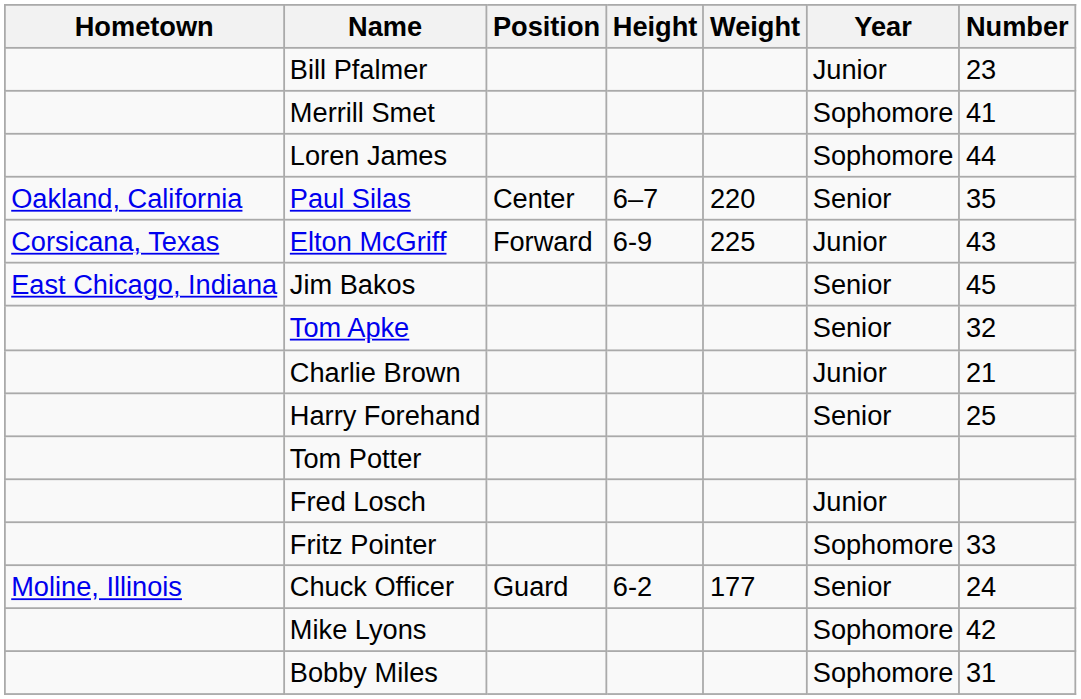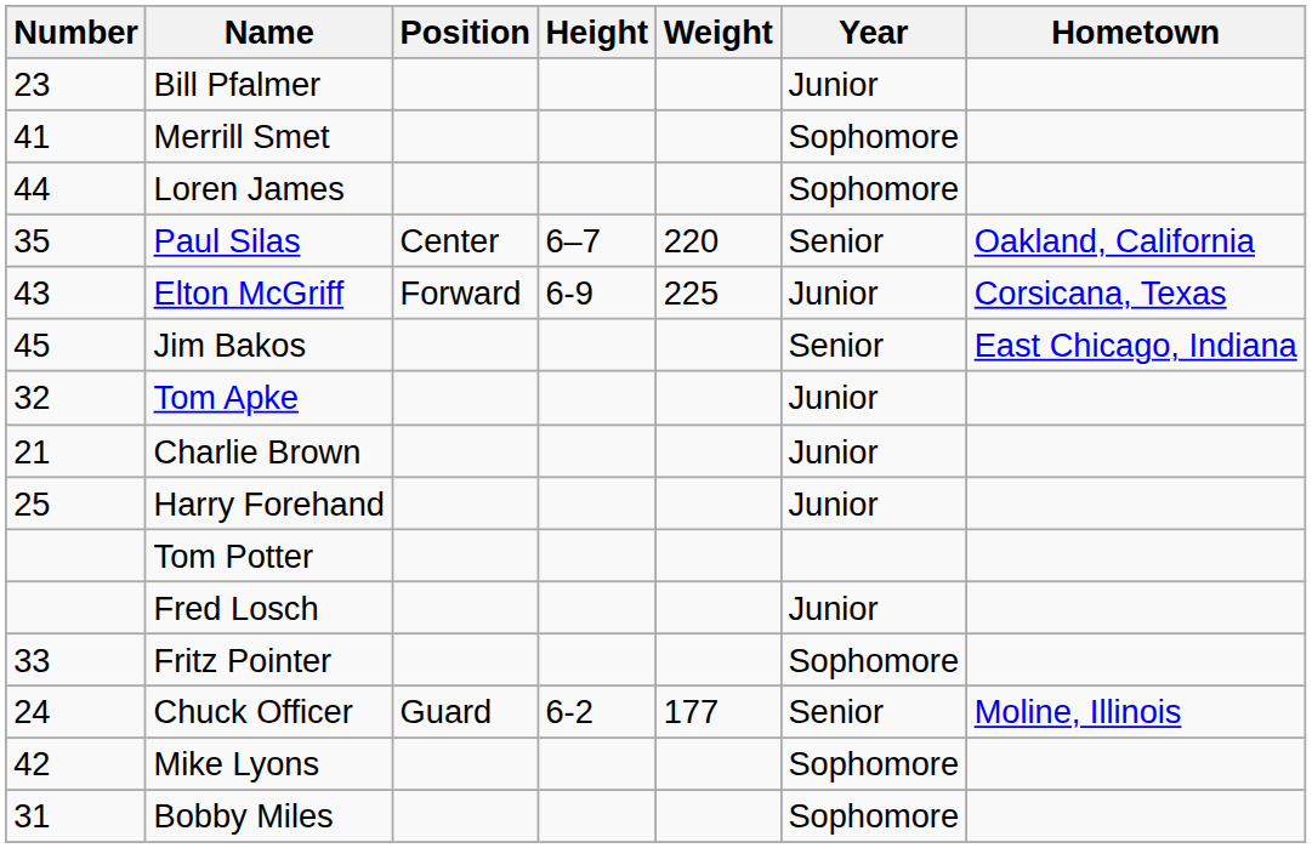columns swapped: Number <-> Hometown
Tom Apke | Year: Senior -> Junior
Harry Forehand | Year: Senior -> Junior
